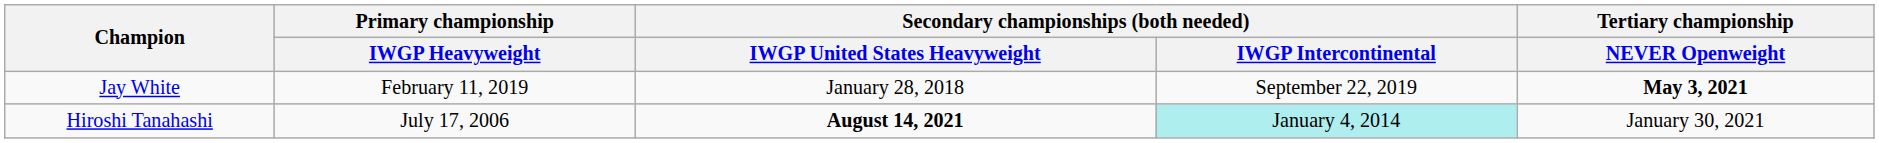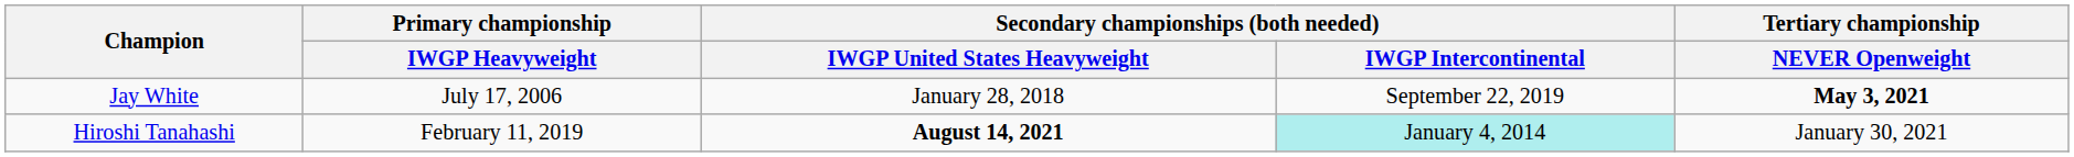Jay White | Primary championship / IWGP Heavyweight: February 11, 2019 -> July 17, 2006
Hiroshi Tanahashi | Primary championship / IWGP Heavyweight: July 17, 2006 -> February 11, 2019
